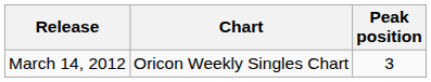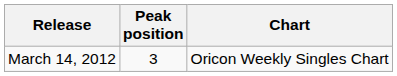columns swapped: Chart <-> Peak position
